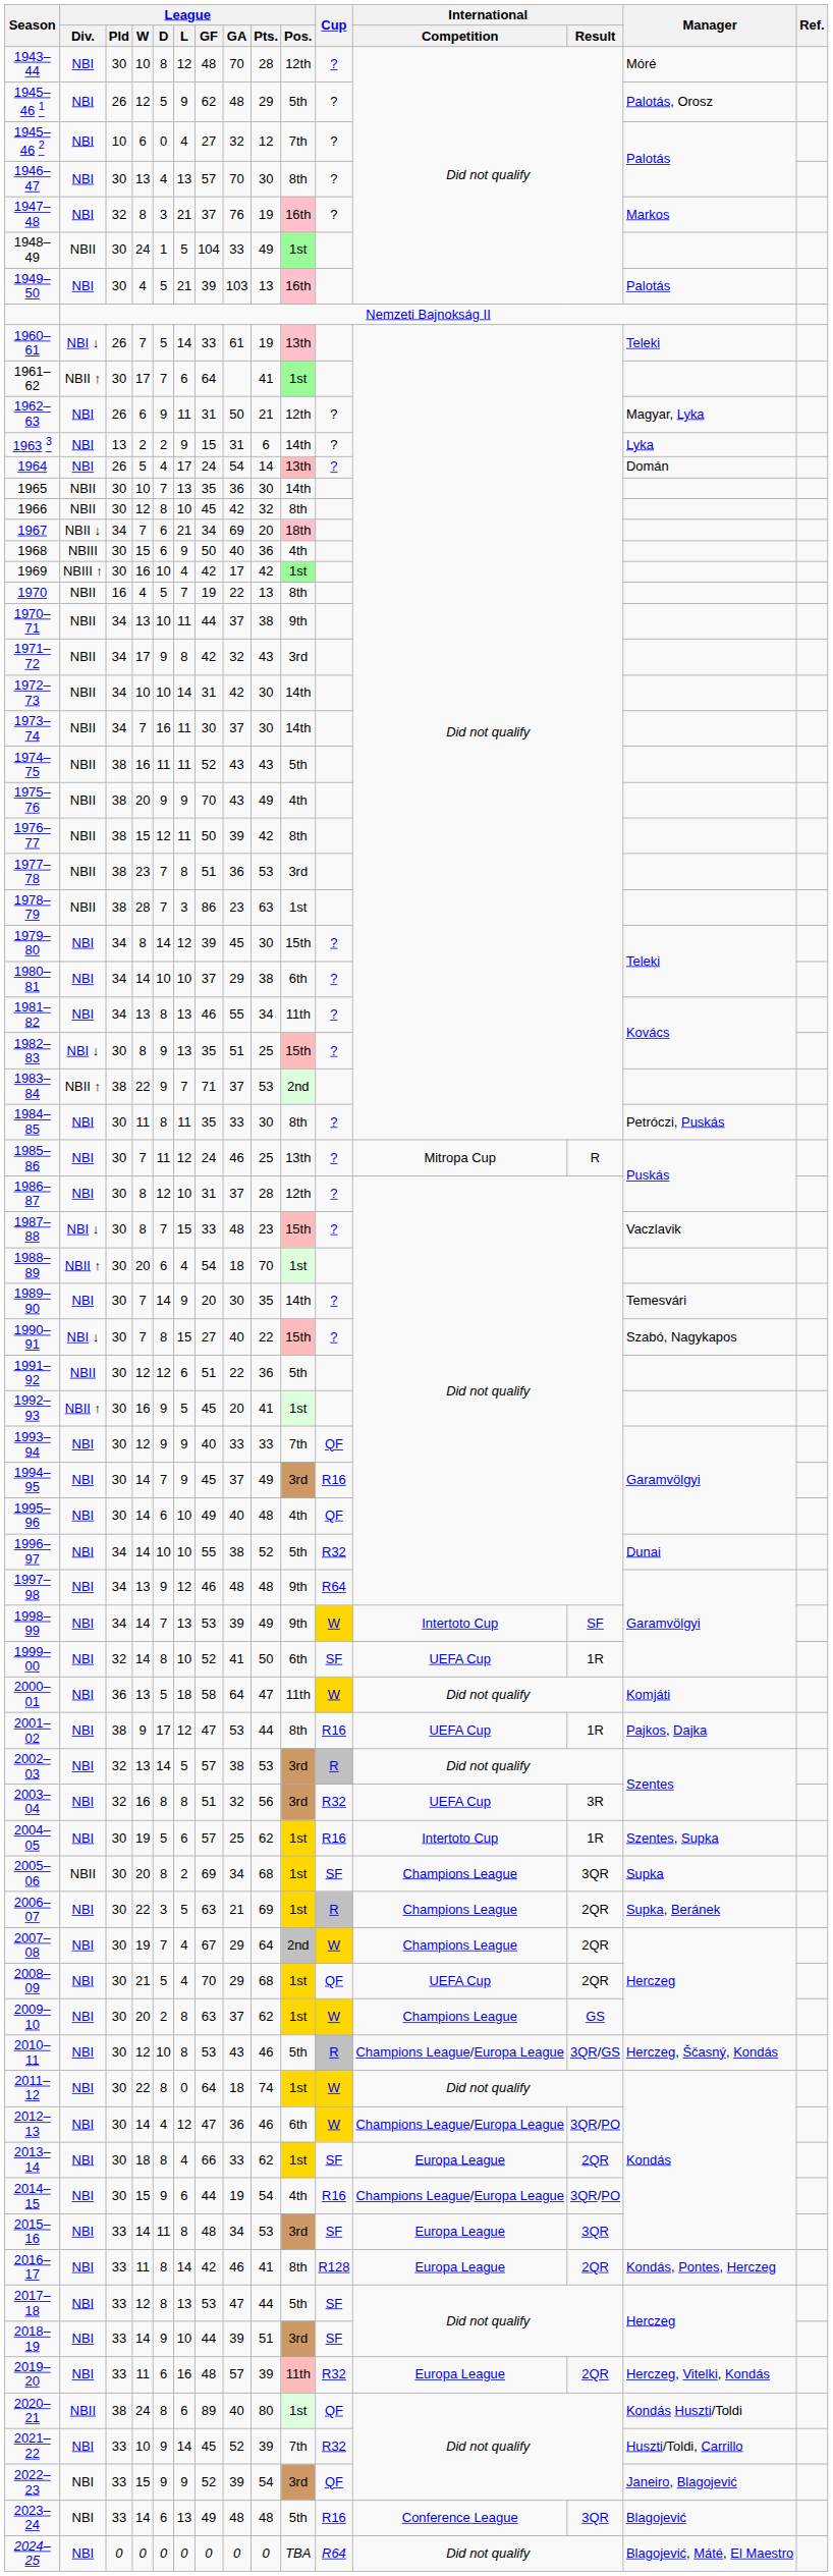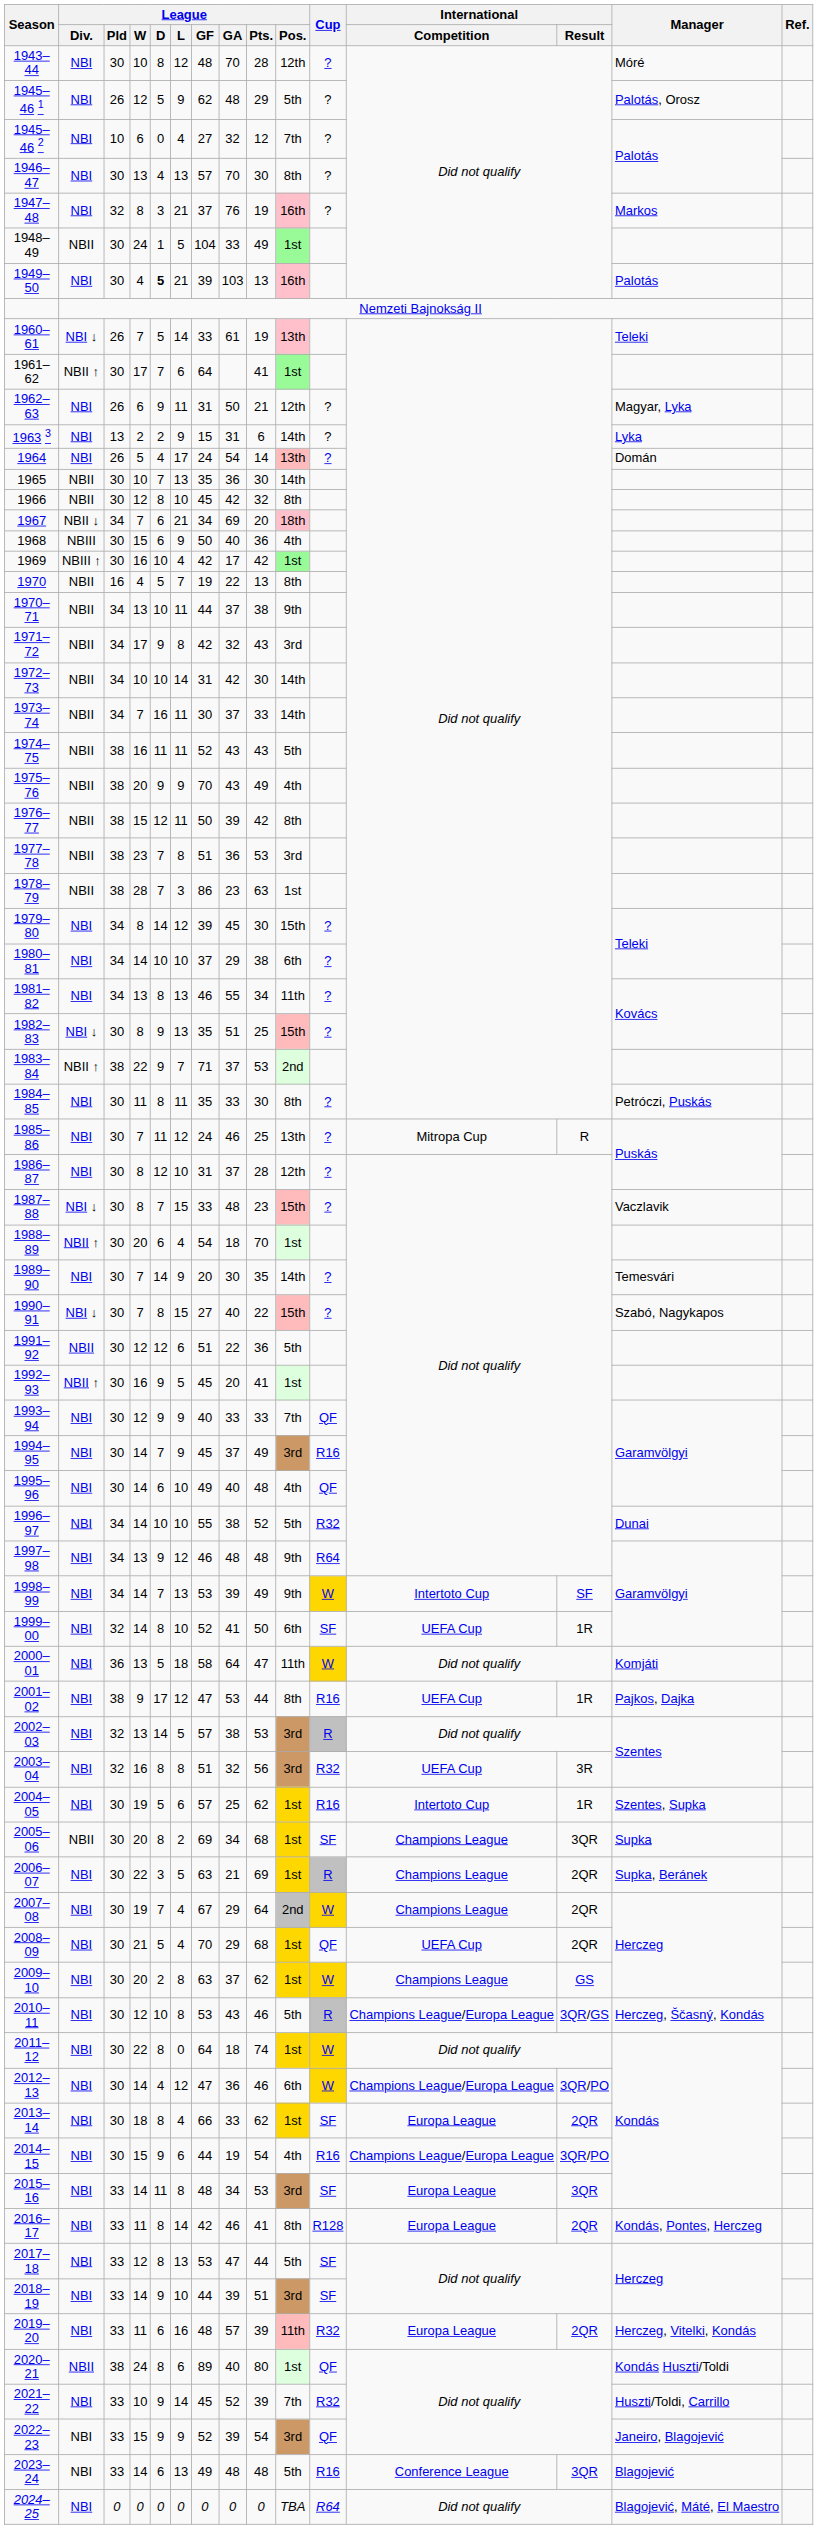1949–50 | League / D: normal -> bold
1973–74 | League / Pts.: 30 -> 33
